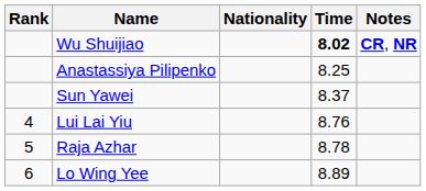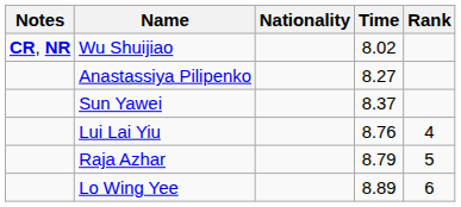columns swapped: Rank <-> Notes
Wu Shuijiao | Time: bold -> normal
Anastassiya Pilipenko | Time: 8.25 -> 8.27
Raja Azhar | Time: 8.78 -> 8.79
